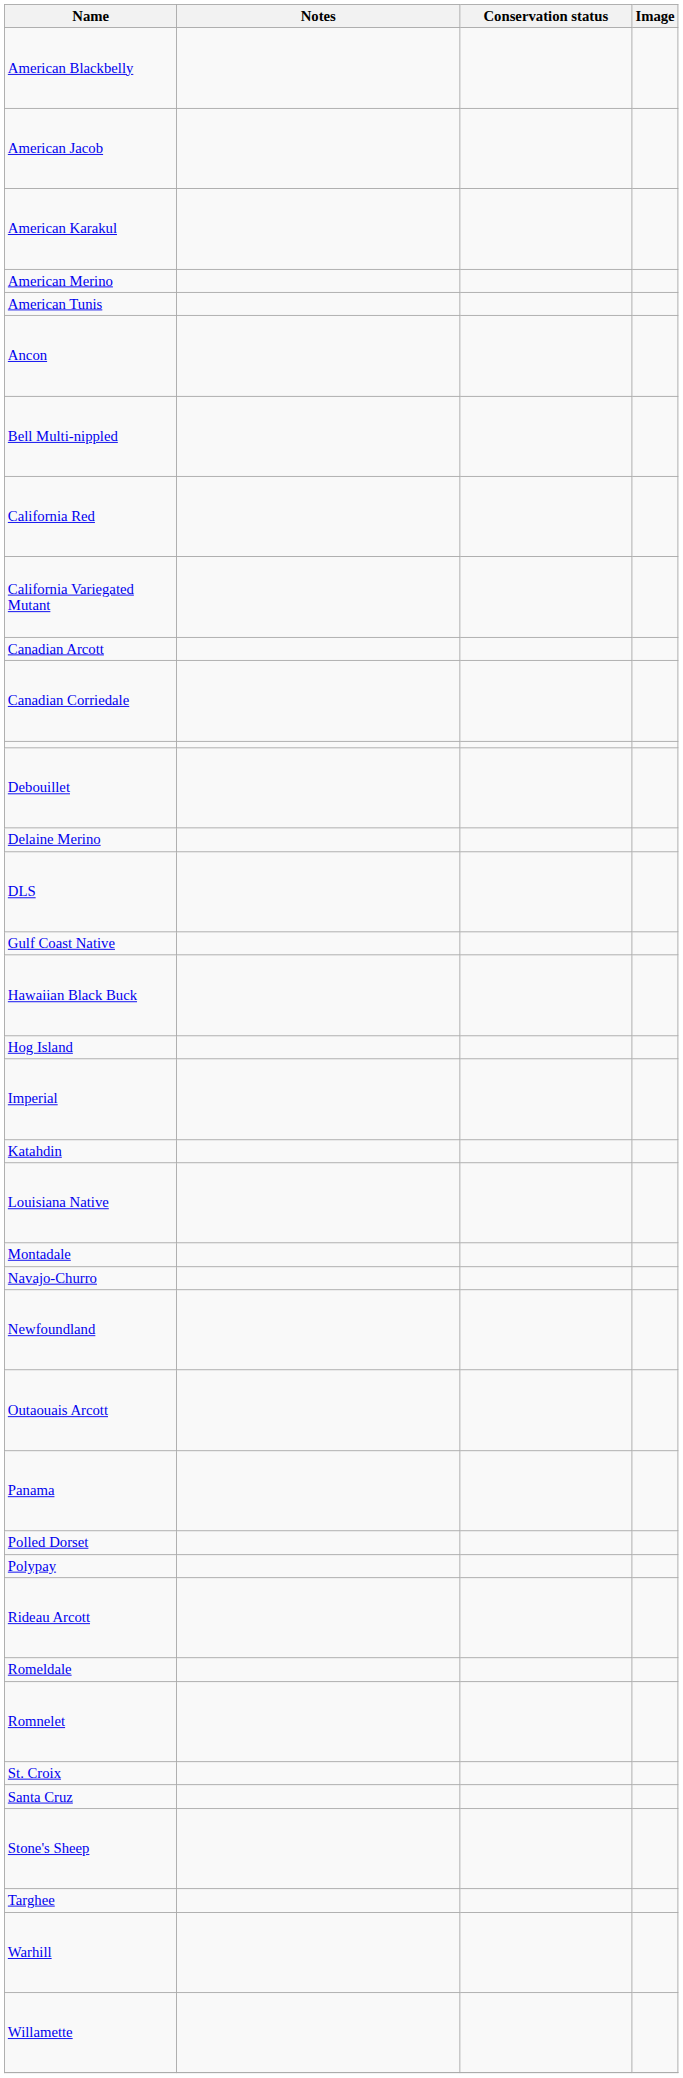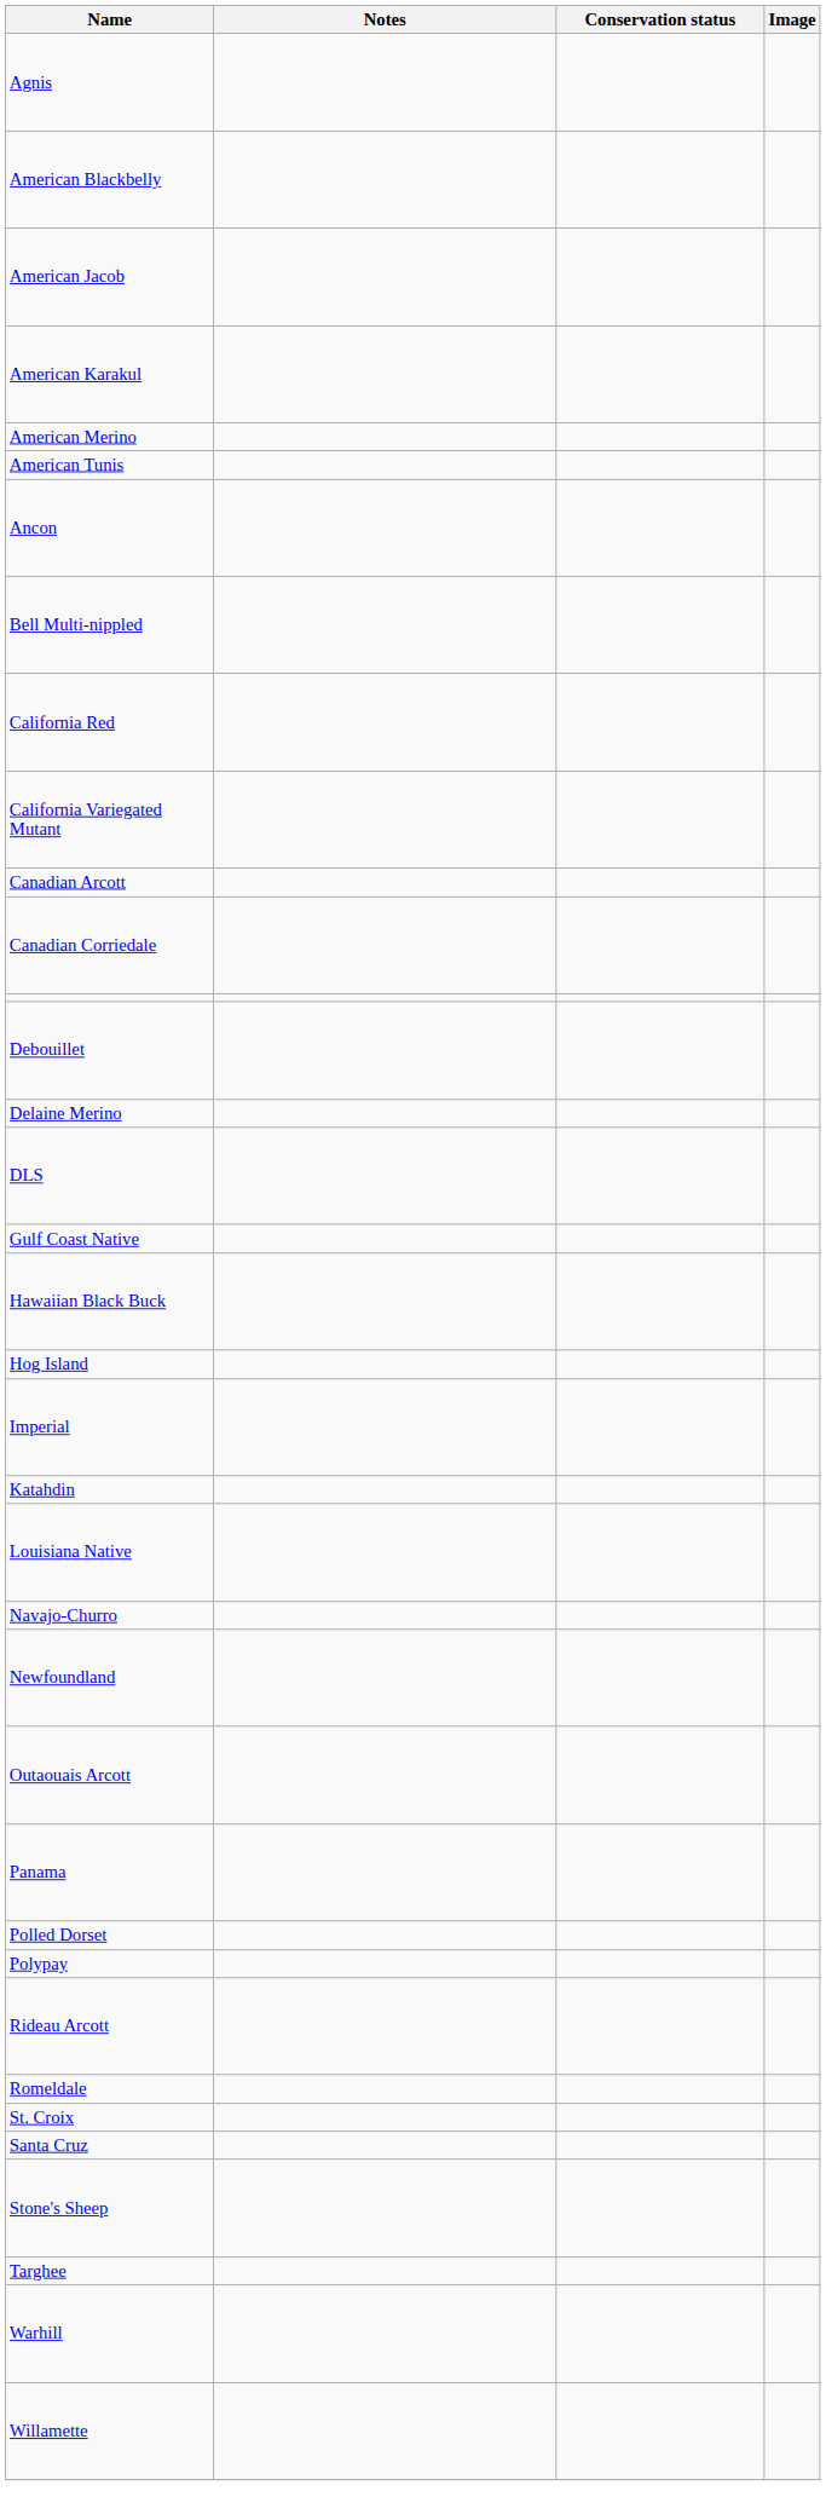+ row: Agnis
- row: Montadale
- row: Romnelet
